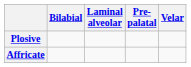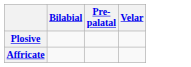- column: Laminal alveolar
